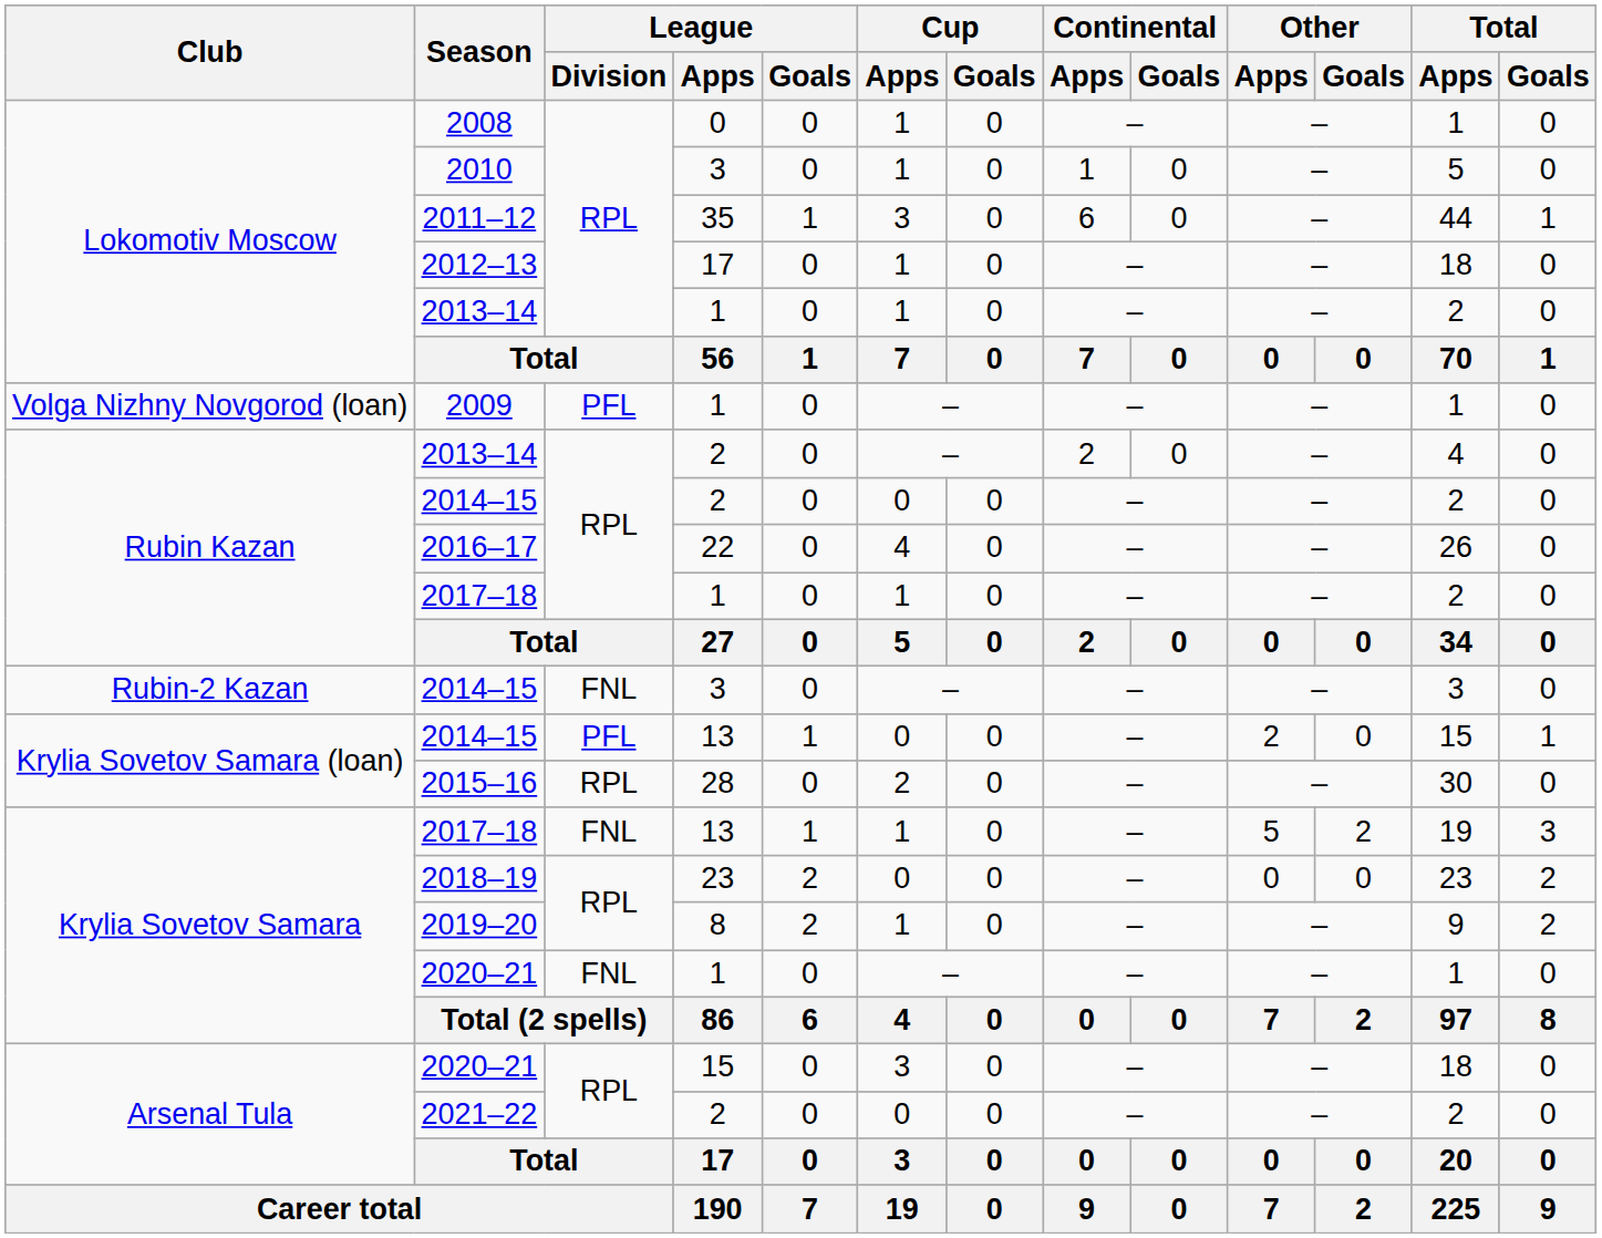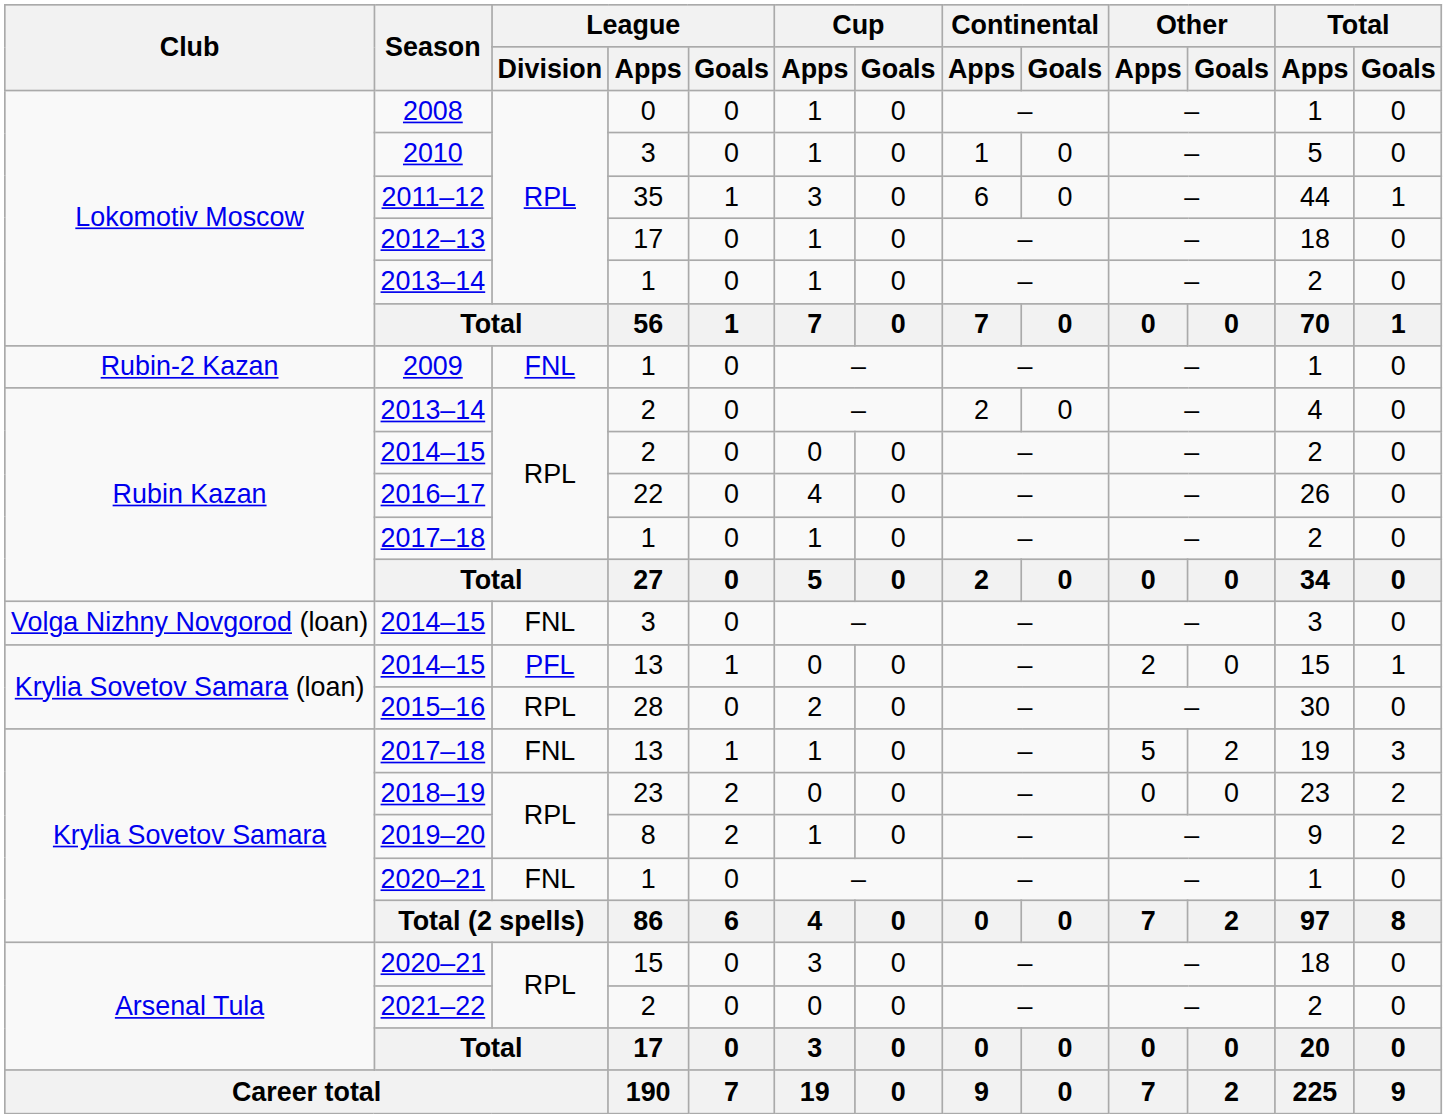2009 | Club: Volga Nizhny Novgorod (loan) -> Rubin-2 Kazan
2009 | League / Division: PFL -> FNL
2014–15 / 3 | Club: Rubin-2 Kazan -> Volga Nizhny Novgorod (loan)
